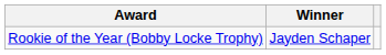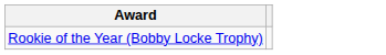- column: Winner | Jayden Schaper
